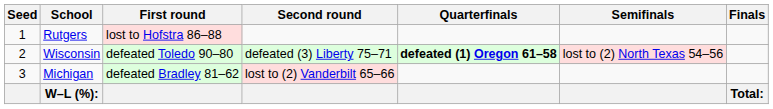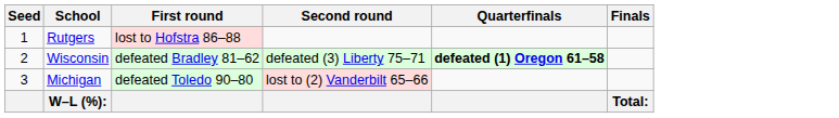- column: Semifinals | lost to (2) North Texas 54–56
Wisconsin | First round: defeated Toledo 90–80 -> defeated Bradley 81–62
Michigan | First round: defeated Bradley 81–62 -> defeated Toledo 90–80
